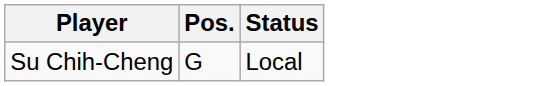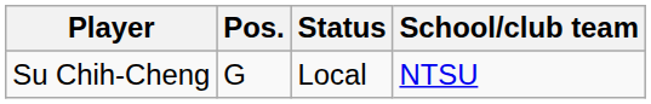+ column: School/club team | NTSU
